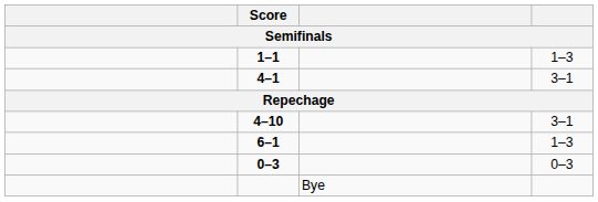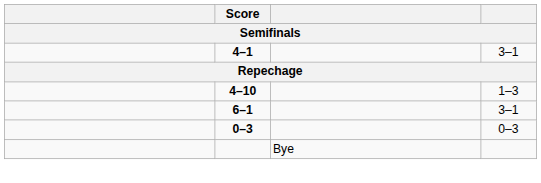- row: 1–1 | 1–3
4–10 | column 4: 3–1 -> 1–3
6–1 | column 4: 1–3 -> 3–1
